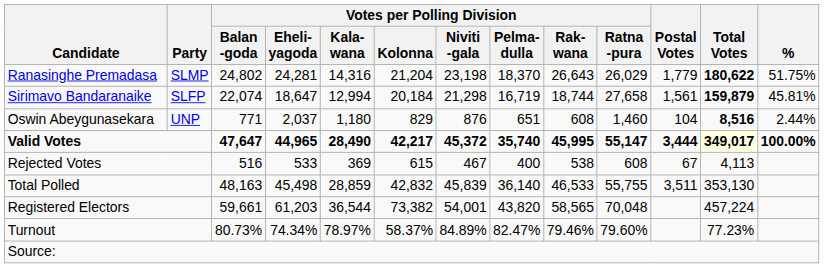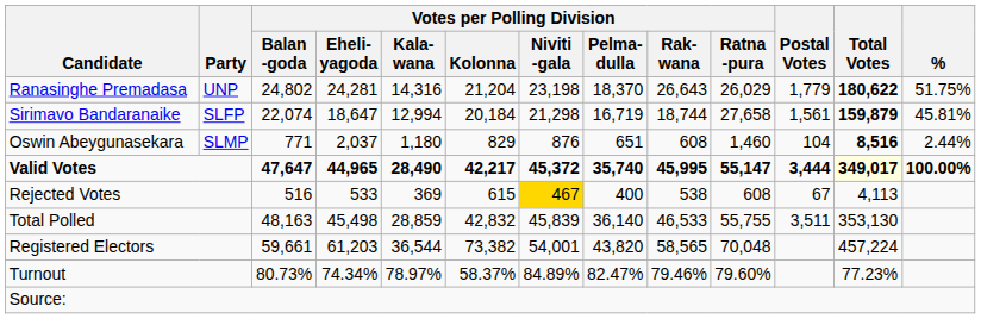Ranasinghe Premadasa | Party: SLMP -> UNP
Oswin Abeygunasekara | Party: UNP -> SLMP
Rejected Votes | Votes per Polling Division / Niviti -gala: no background -> gold background
